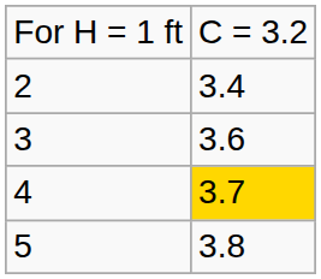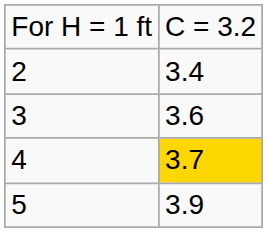5 | column 2: 3.8 -> 3.9
